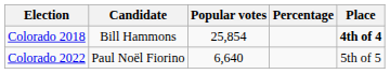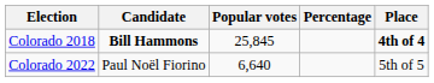Colorado 2018 | Candidate: normal -> bold
Colorado 2018 | Popular votes: 25,854 -> 25,845
